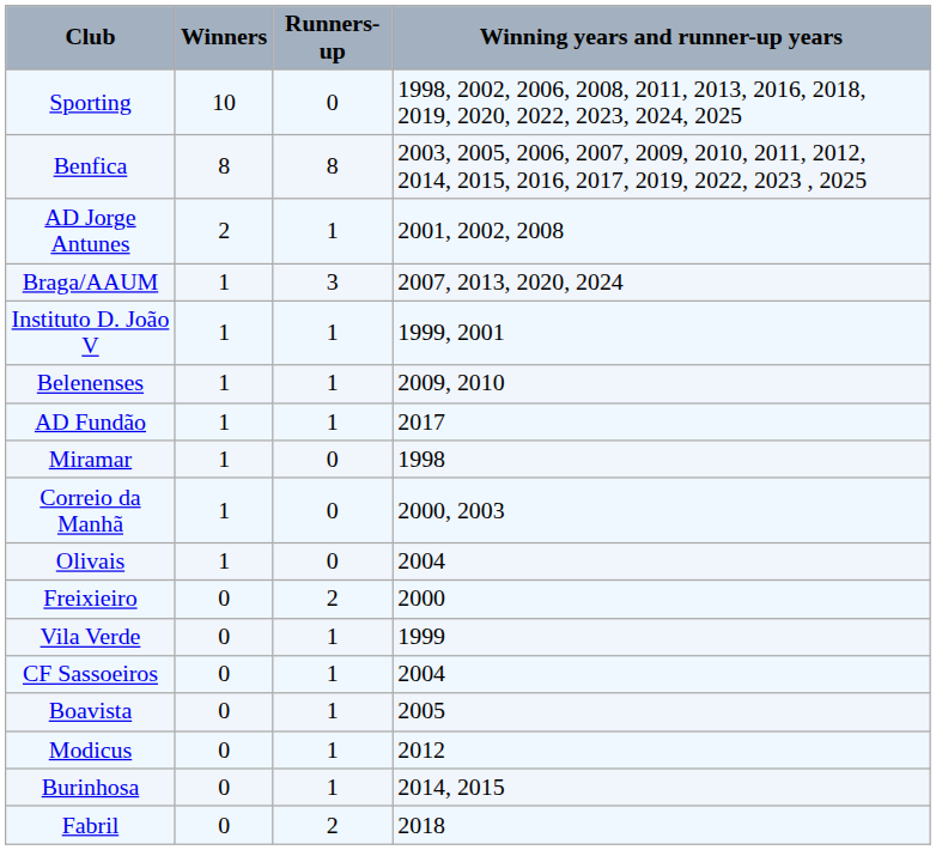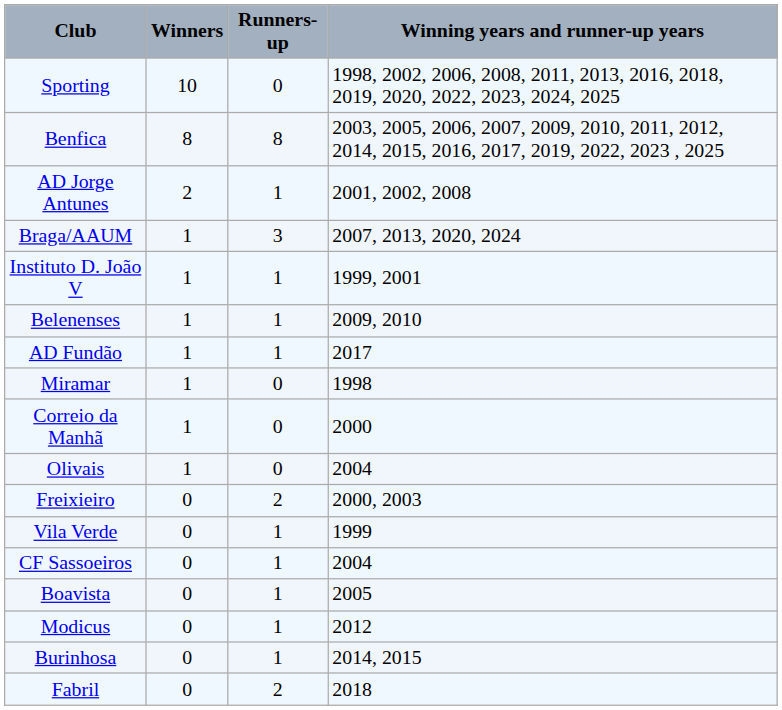Correio da Manhã | Winning years and runner-up years: 2000, 2003 -> 2000
Freixieiro | Winning years and runner-up years: 2000 -> 2000, 2003
